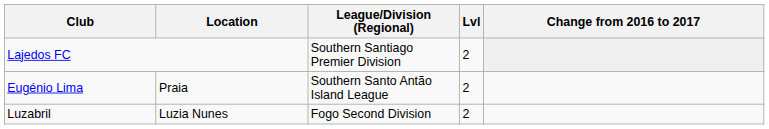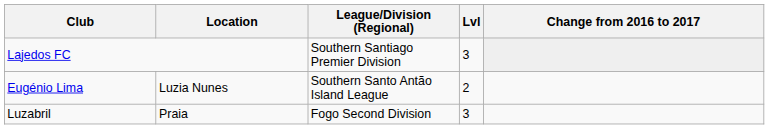Lajedos FC | Lvl: 2 -> 3
Eugénio Lima | Location: Praia -> Luzia Nunes
Luzabril | Location: Luzia Nunes -> Praia
Luzabril | Lvl: 2 -> 3
